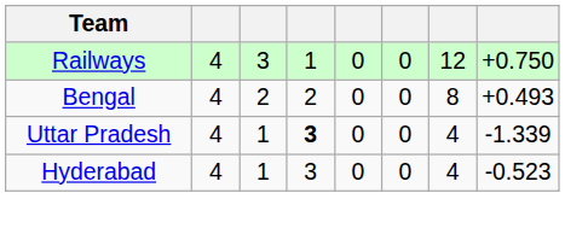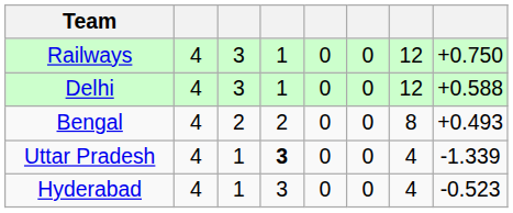+ row: Delhi | 4 | 3 | 1 | 0 | 0 | 12 | +0.588
